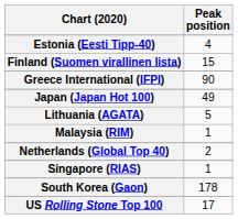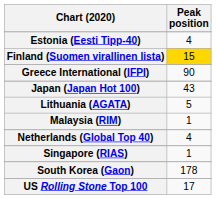Finland (Suomen virallinen lista) | Peak position: no background -> gold background
Japan (Japan Hot 100) | Peak position: 49 -> 43
Netherlands (Global Top 40) | Peak position: 2 -> 4
